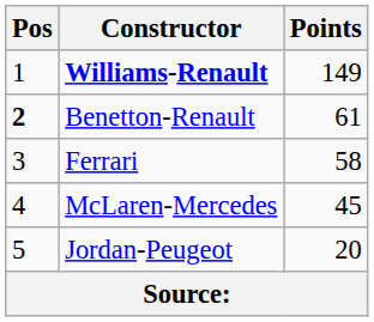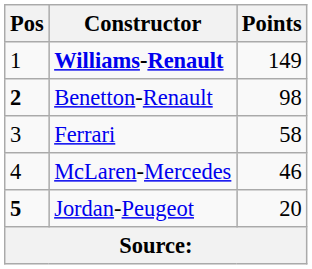Benetton-Renault | Points: 61 -> 98
McLaren-Mercedes | Points: 45 -> 46
Jordan-Peugeot | Pos: normal -> bold
